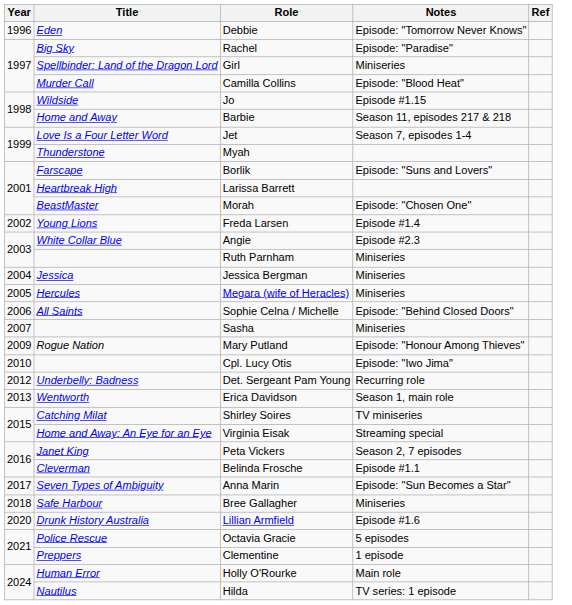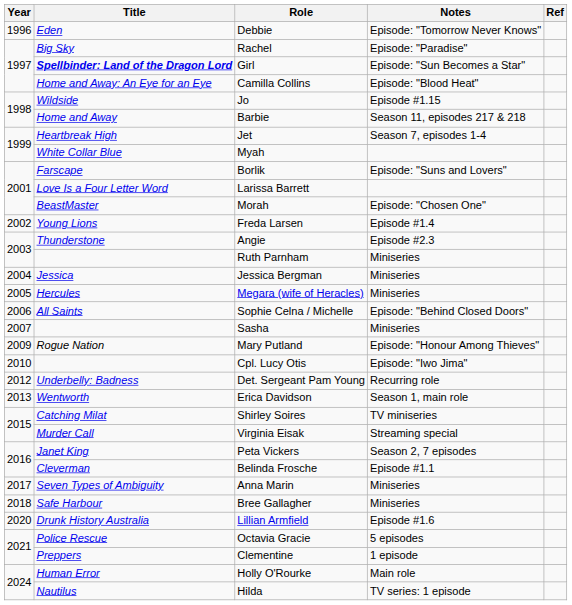Girl | Title: normal -> bold
Girl | Notes: Miniseries -> Episode: "Sun Becomes a Star"
Camilla Collins | Title: Murder Call -> Home and Away: An Eye for an Eye
Jet | Title: Love Is a Four Letter Word -> Heartbreak High
Myah | Title: Thunderstone -> White Collar Blue
Larissa Barrett | Title: Heartbreak High -> Love Is a Four Letter Word
Angie | Title: White Collar Blue -> Thunderstone
Virginia Eisak | Title: Home and Away: An Eye for an Eye -> Murder Call
Anna Marin | Notes: Episode: "Sun Becomes a Star" -> Miniseries
